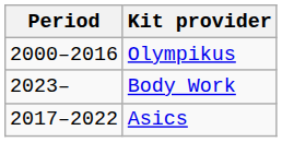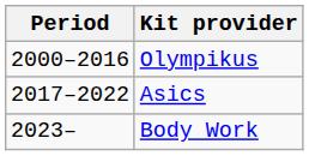rows swapped: Asics <-> Body Work
